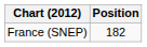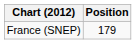France (SNEP) | Position: 182 -> 179
